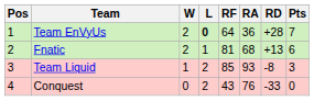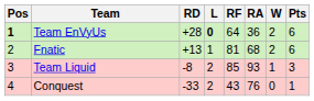columns swapped: W <-> RD
Team EnVyUs | Pos: normal -> bold
Team EnVyUs | Pts: 7 -> 6
Conquest | Pts: 0 -> 1
